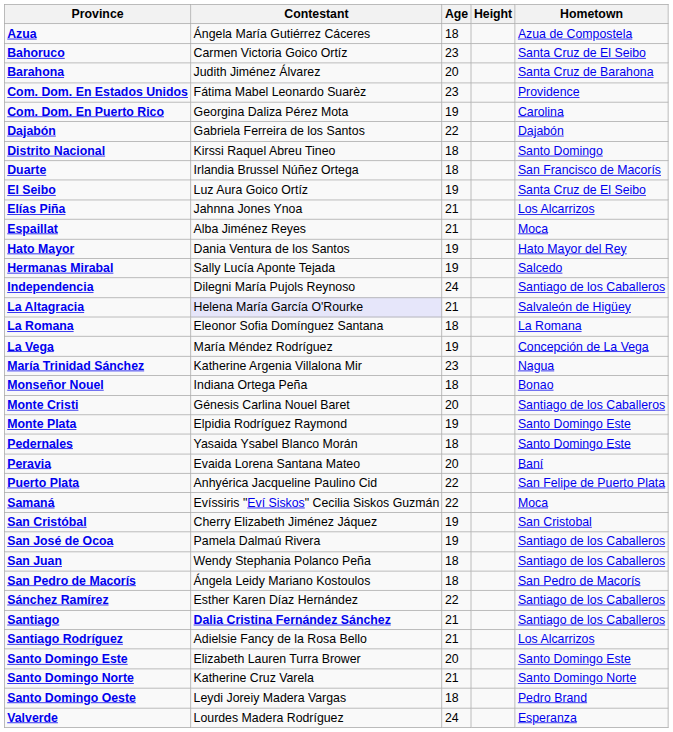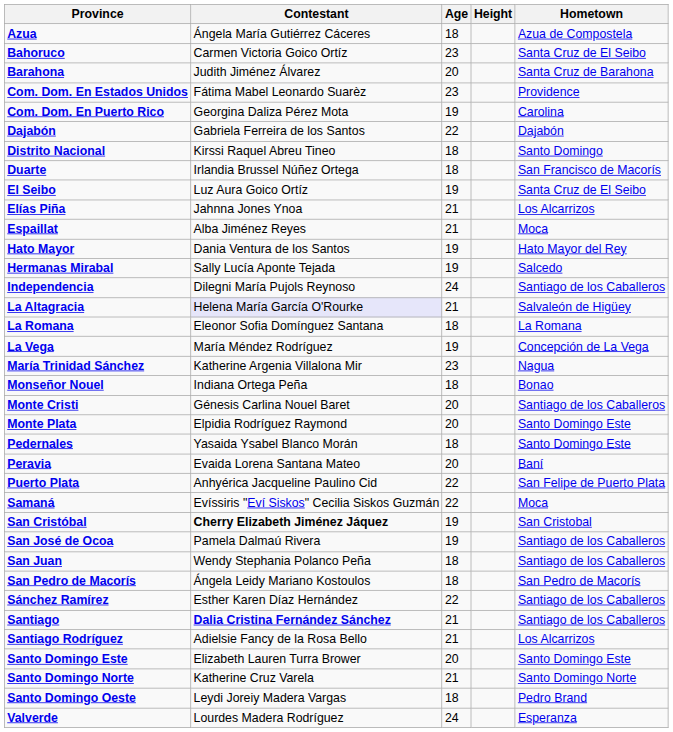Monte Plata | Age: 19 -> 20
San Cristóbal | Contestant: normal -> bold
